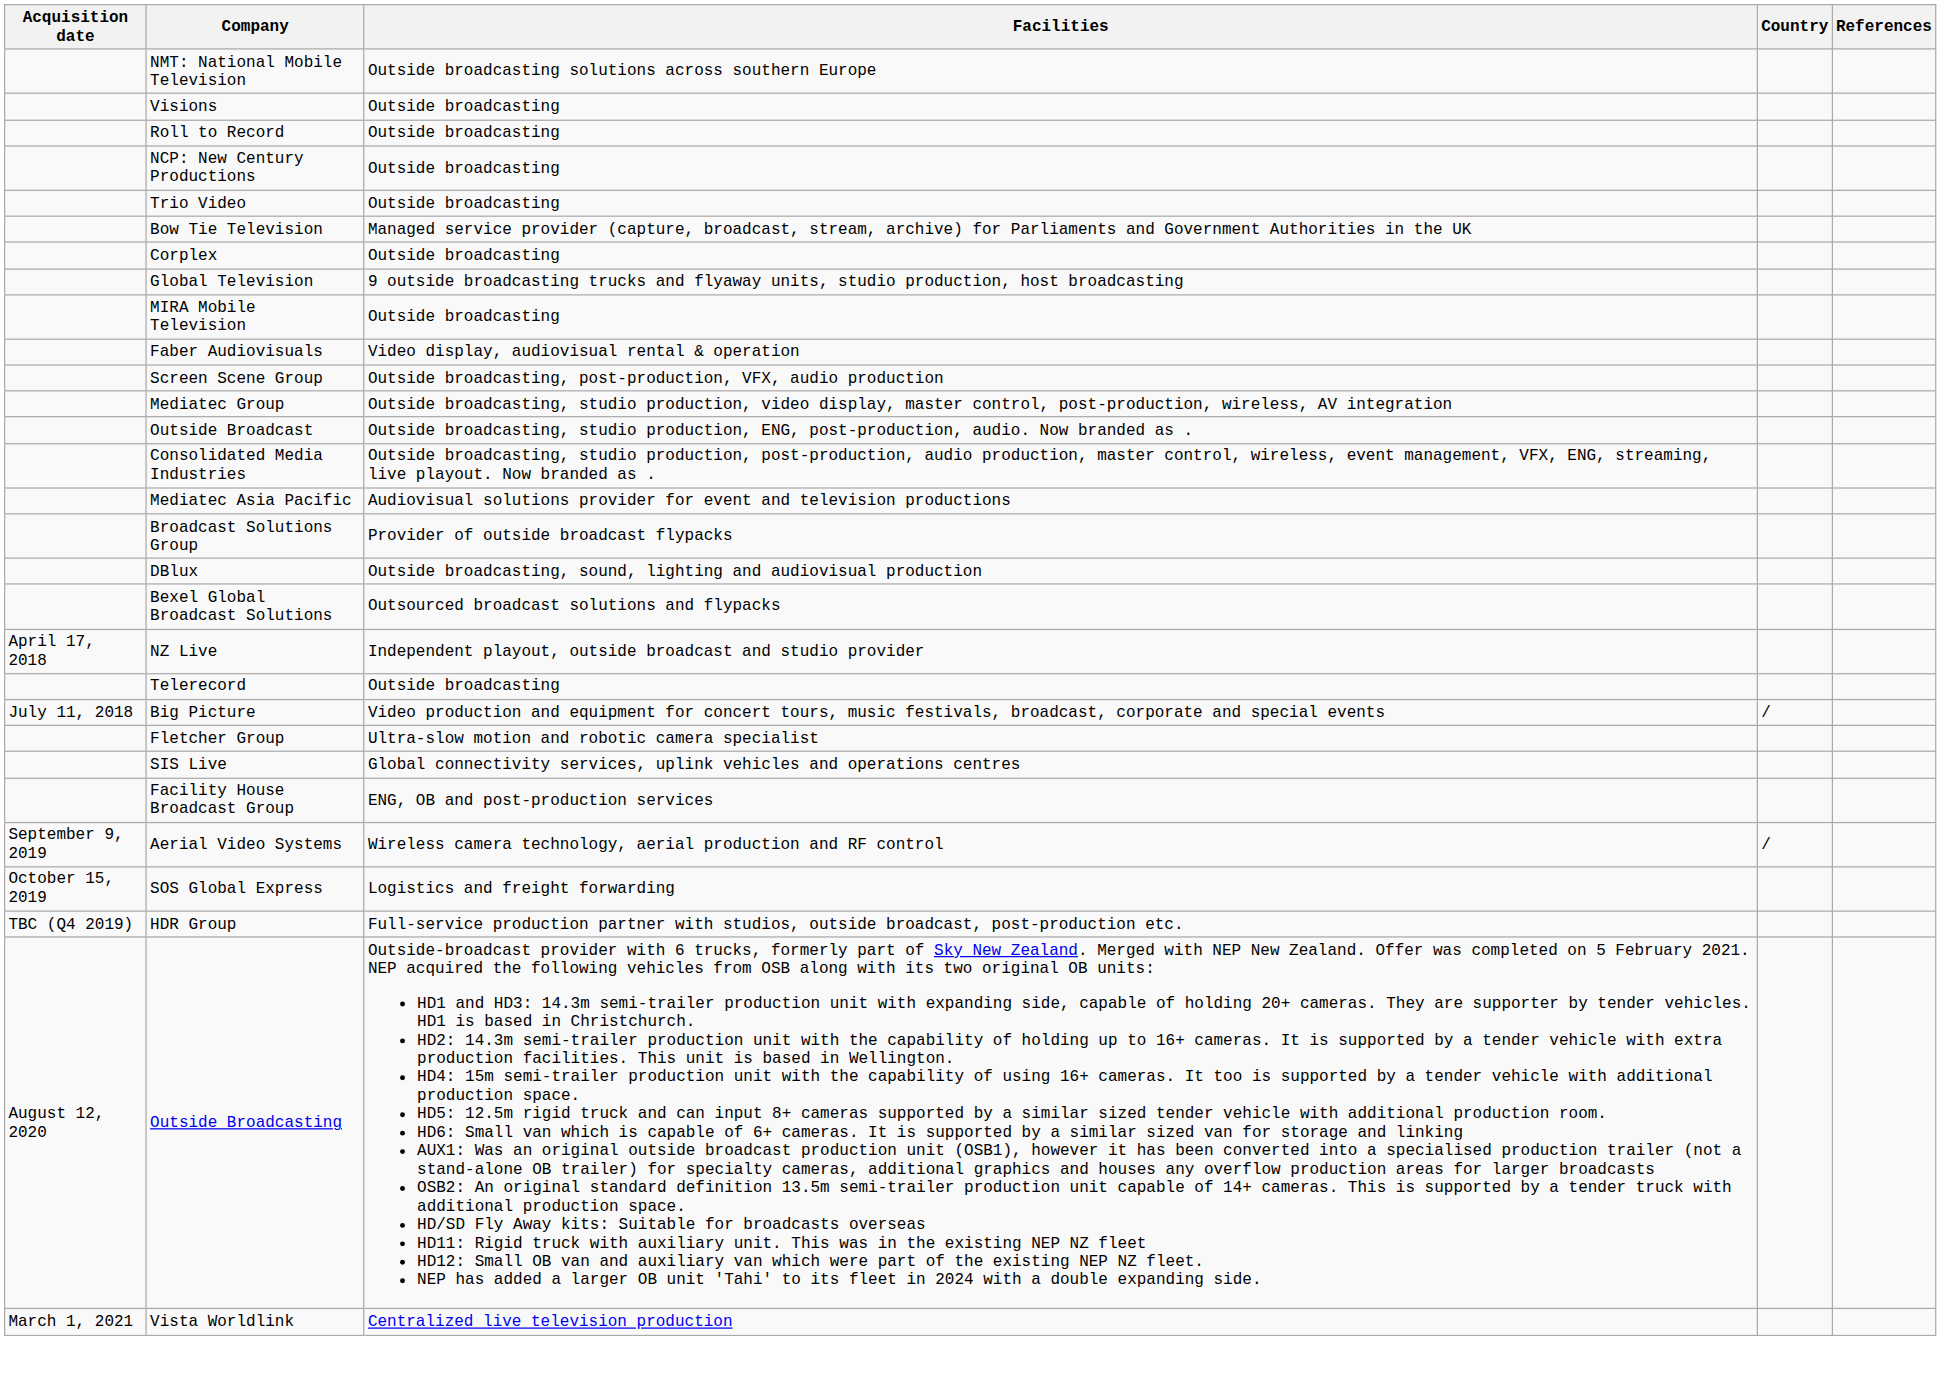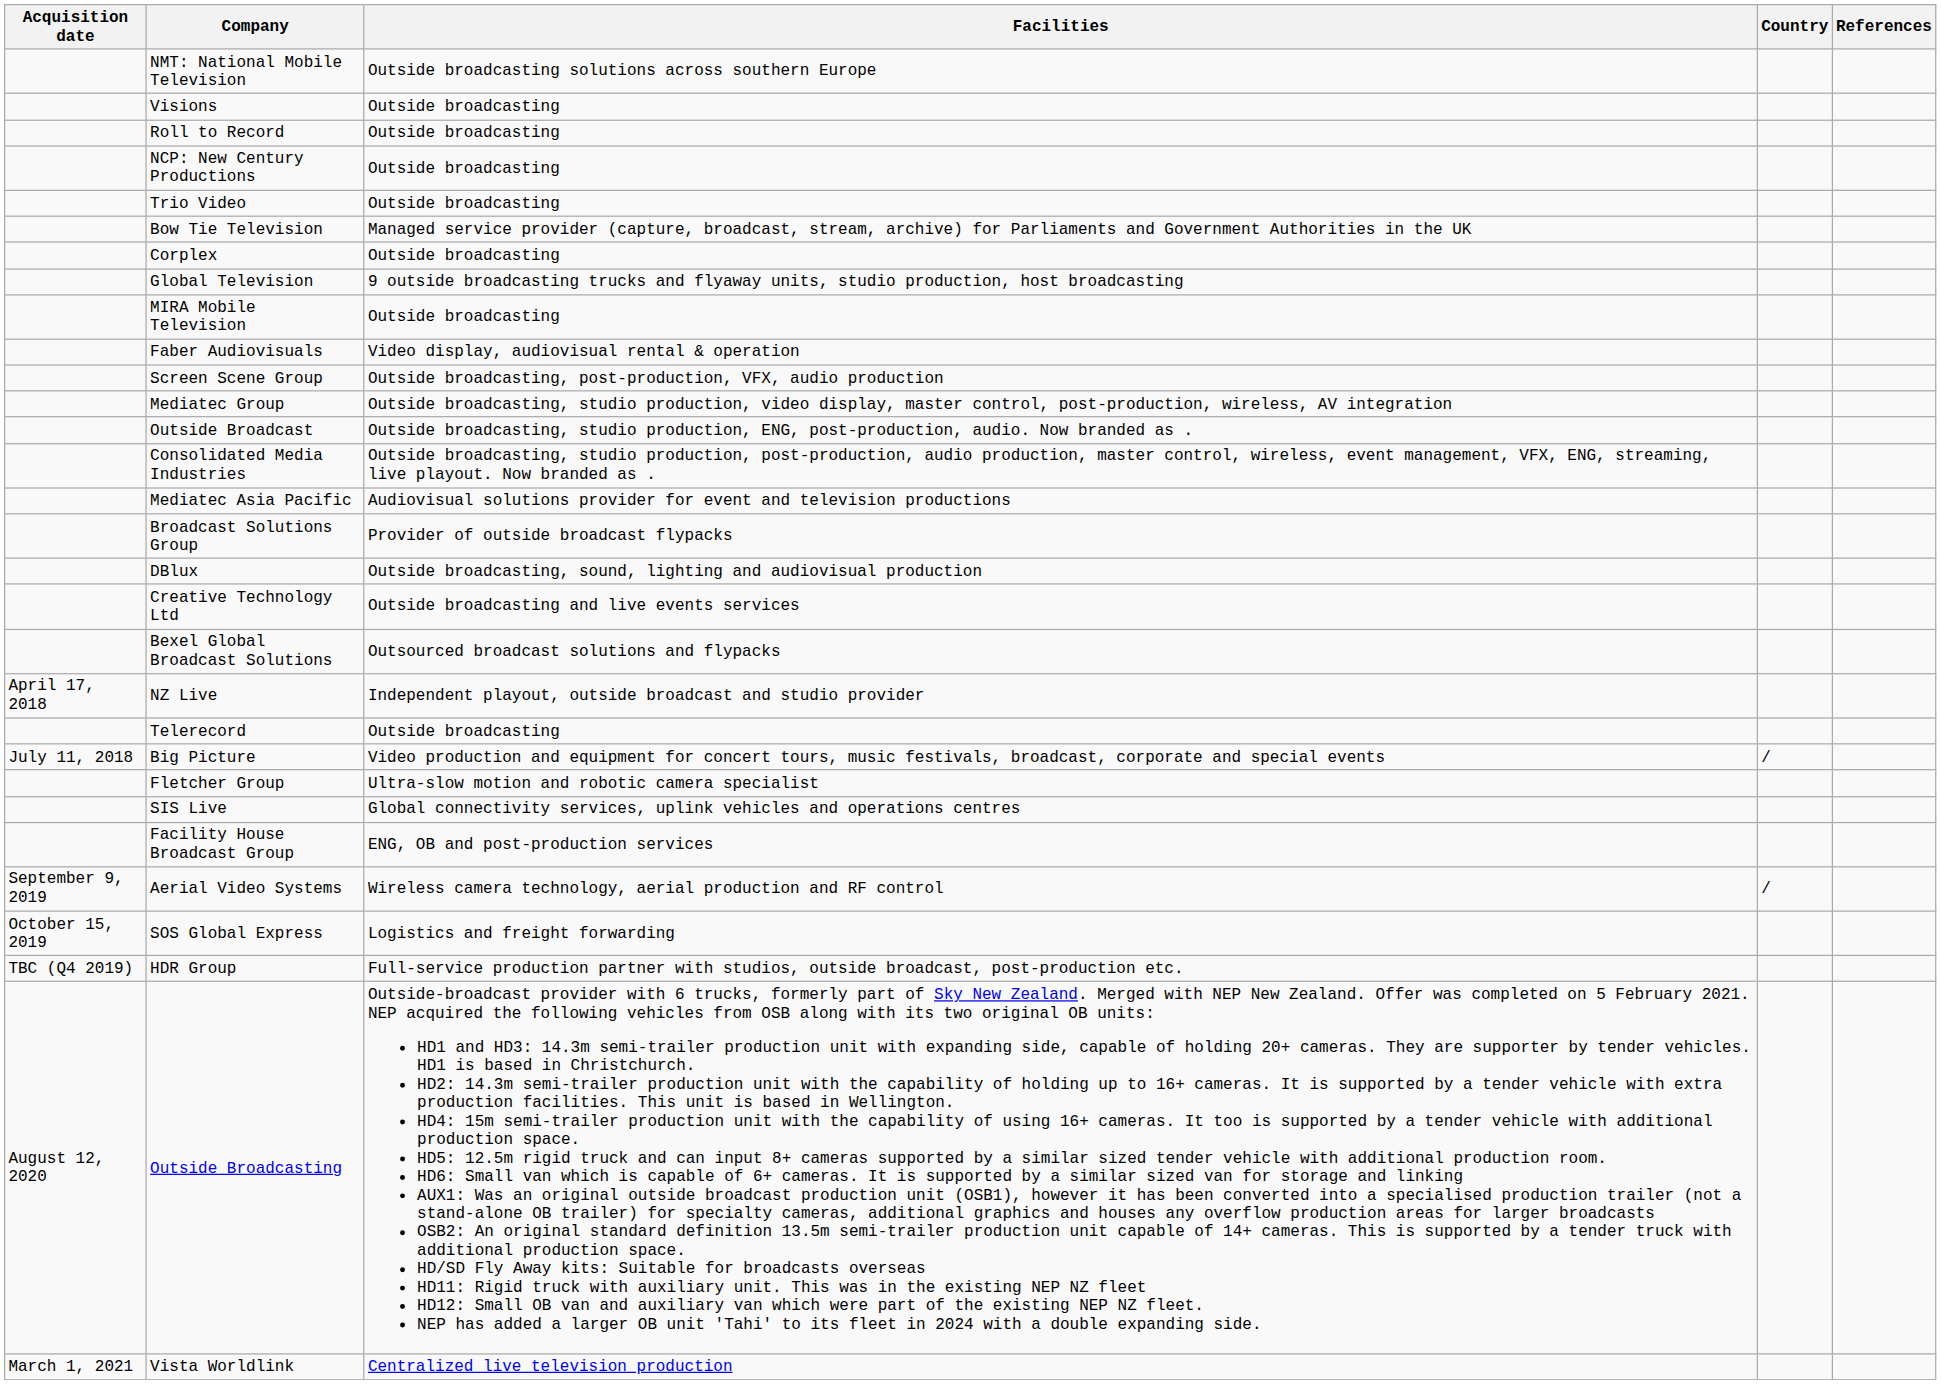+ row: Creative Technology Ltd | Outside broadcasting and live events services
